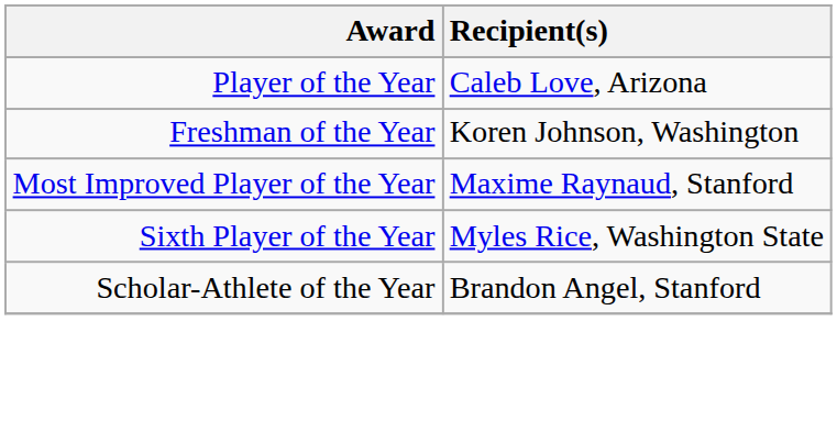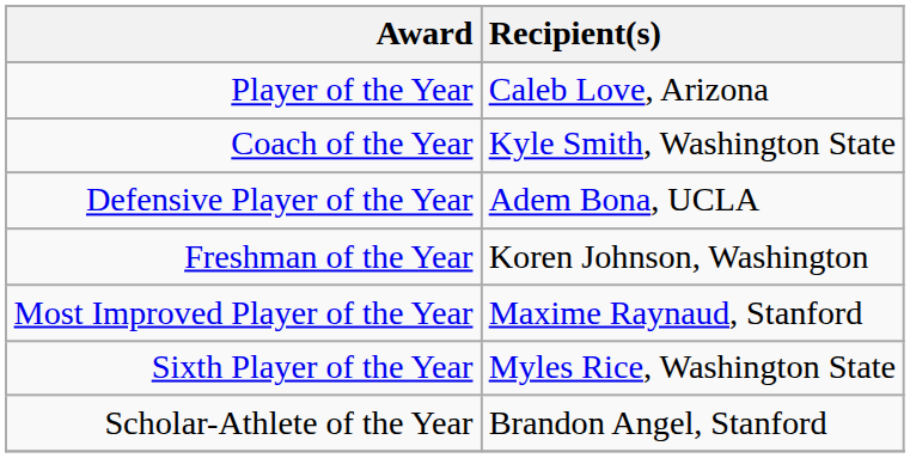+ row: Coach of the Year | Kyle Smith, Washington State
+ row: Defensive Player of the Year | Adem Bona, UCLA
